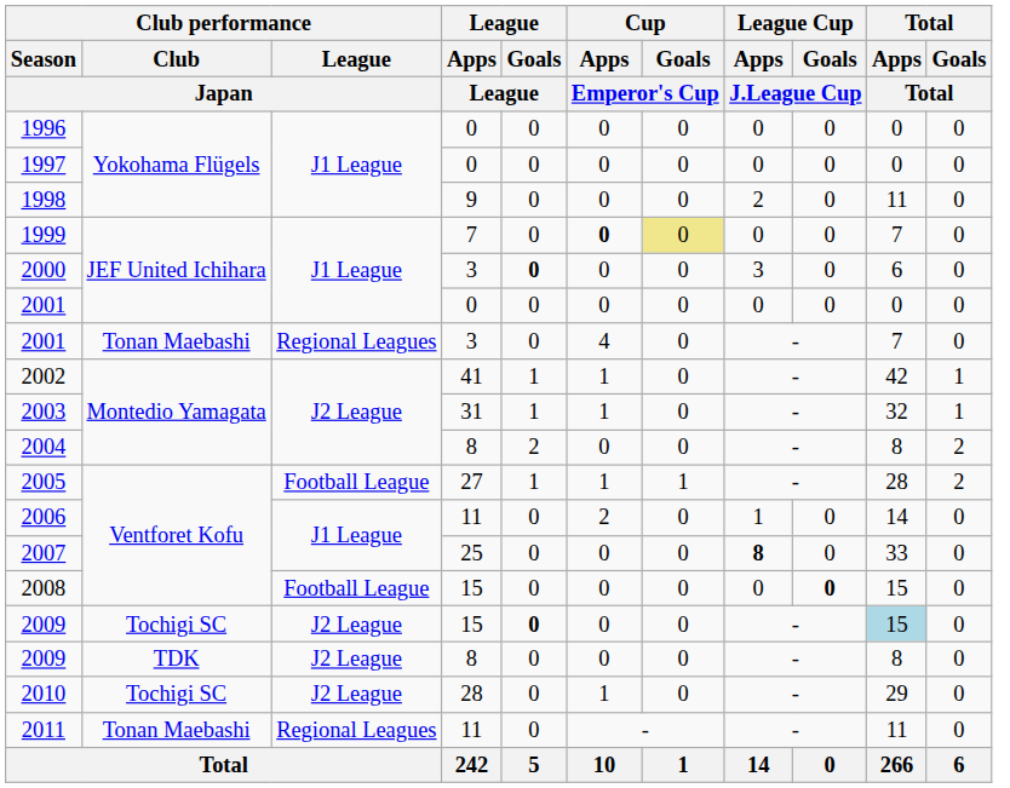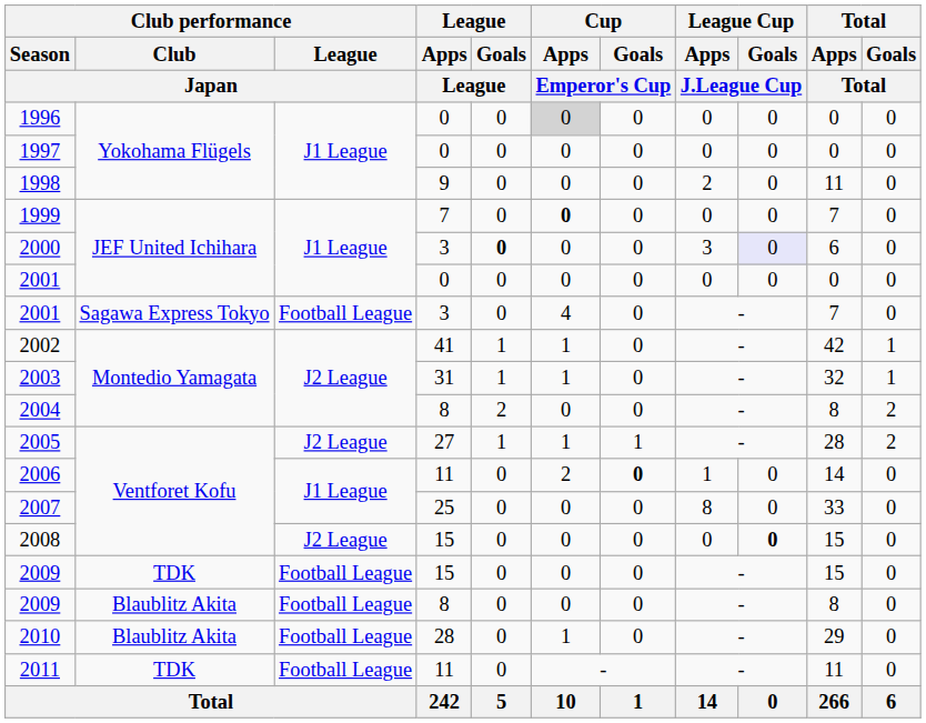1996 | Cup / Apps / Emperor's Cup: no background -> lightgrey background
1999 | Cup / Goals / Emperor's Cup: khaki background -> no background
2000 | League Cup / Goals / J.League Cup: no background -> lavender background
2001 / 3 | Club performance / Club / Japan: Tonan Maebashi -> Sagawa Express Tokyo
2001 / 3 | Club performance / League / Japan: Regional Leagues -> Football League
2005 | Club performance / League / Japan: Football League -> J2 League
2006 | Cup / Goals / Emperor's Cup: normal -> bold
2007 | League Cup / Apps / J.League Cup: bold -> normal
2008 | Club performance / League / Japan: Football League -> J2 League
2009 / 15 | Club performance / Club / Japan: Tochigi SC -> TDK
2009 / 15 | Club performance / League / Japan: J2 League -> Football League
2009 / 15 | League / Goals / League: bold -> normal
2009 / 15 | Total / Apps / Total: lightblue background -> no background
2009 / 8 | Club performance / Club / Japan: TDK -> Blaublitz Akita
2009 / 8 | Club performance / League / Japan: J2 League -> Football League
2010 | Club performance / Club / Japan: Tochigi SC -> Blaublitz Akita
2010 | Club performance / League / Japan: J2 League -> Football League
2011 | Club performance / Club / Japan: Tonan Maebashi -> TDK
2011 | Club performance / League / Japan: Regional Leagues -> Football League
